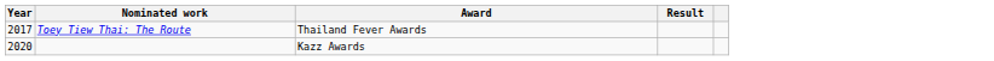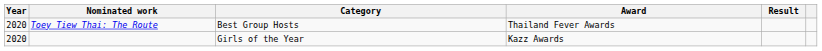+ column: Category | Best Group Hosts | Girls of the Year
Toey Tiew Thai: The Route | Year: 2017 -> 2020
